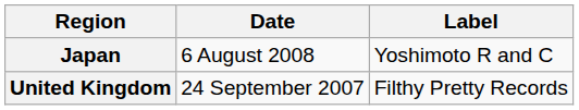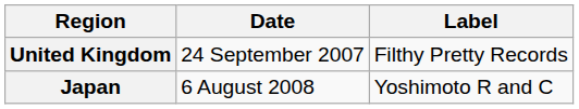rows swapped: United Kingdom <-> Japan
